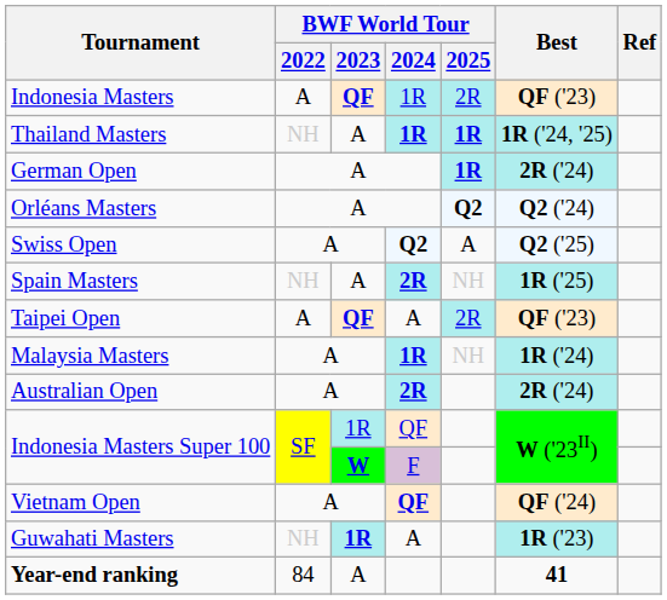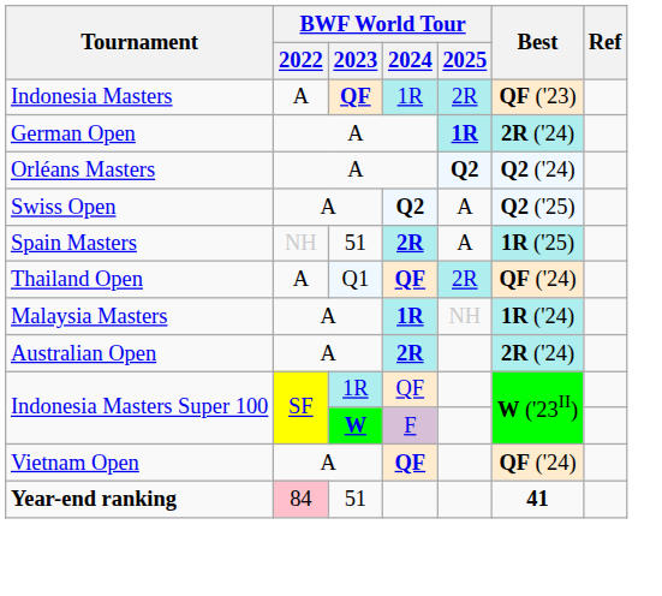- row: Thailand Masters | NH | A | 1R | 1R | 1R ('24, '25)
Spain Masters | BWF World Tour / 2023: A -> 51
Spain Masters | BWF World Tour / 2025: NH -> A
- row: Taipei Open | A | QF | A | 2R | QF ('23)
+ row: Thailand Open | A | Q1 | QF | 2R | QF ('24)
- row: Guwahati Masters | NH | 1R | A | 1R ('23)
Year-end ranking | BWF World Tour / 2022: no background -> pink background
Year-end ranking | BWF World Tour / 2023: A -> 51
